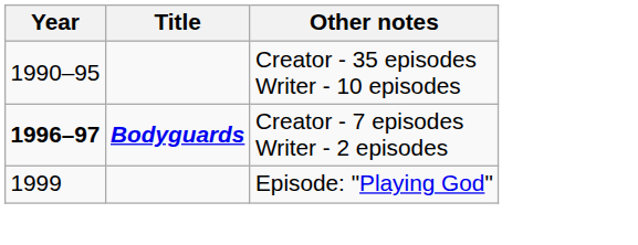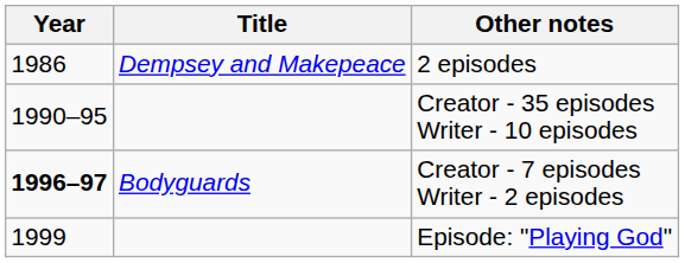+ row: 1986 | Dempsey and Makepeace | 2 episodes
Creator - 7 episodes Writer - 2 episodes | Title: bold -> normal
